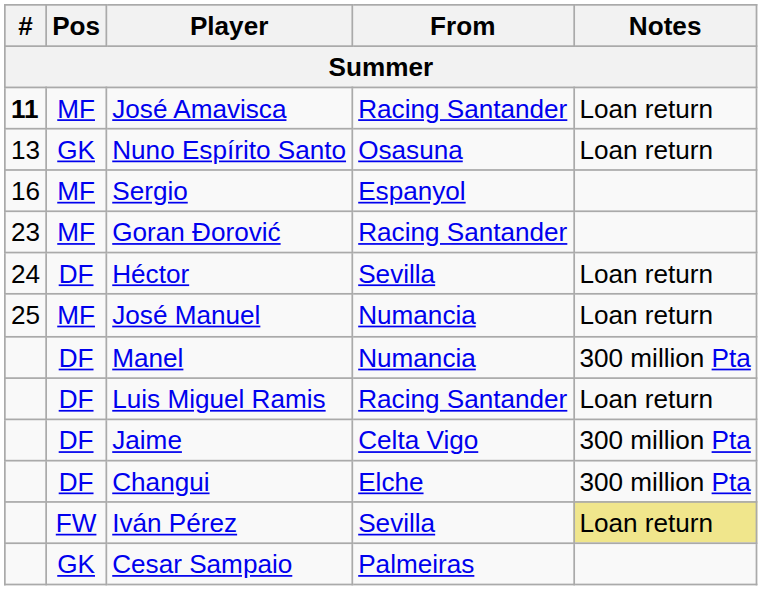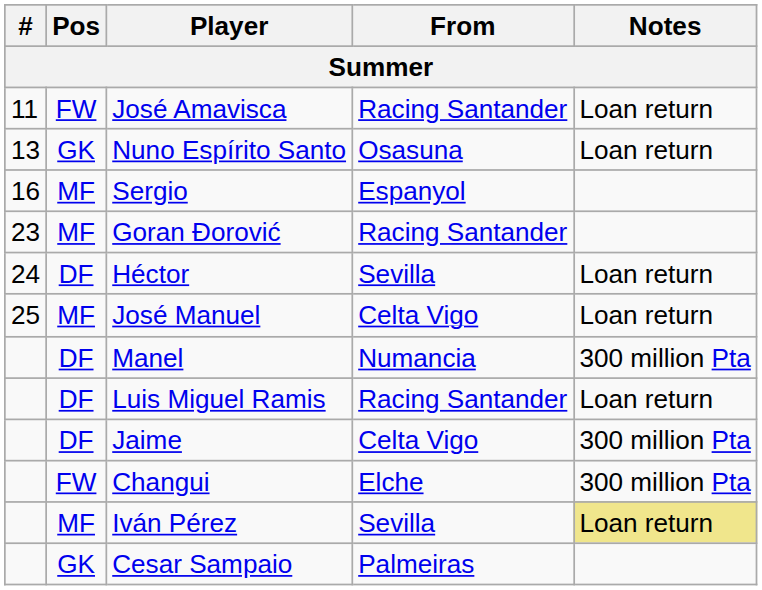José Amavisca | #: bold -> normal
José Amavisca | Pos: MF -> FW
José Manuel | From: Numancia -> Celta Vigo
Changui | Pos: DF -> FW
Iván Pérez | Pos: FW -> MF
